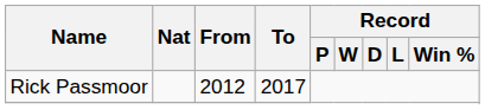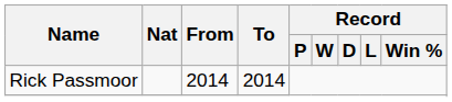Rick Passmoor | From: 2012 -> 2014
Rick Passmoor | To: 2017 -> 2014
